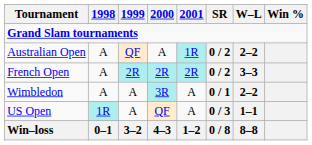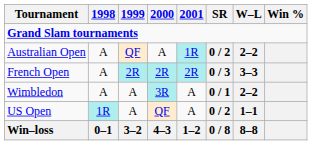French Open | SR: 0 / 2 -> 0 / 3
US Open | SR: 0 / 3 -> 0 / 2
